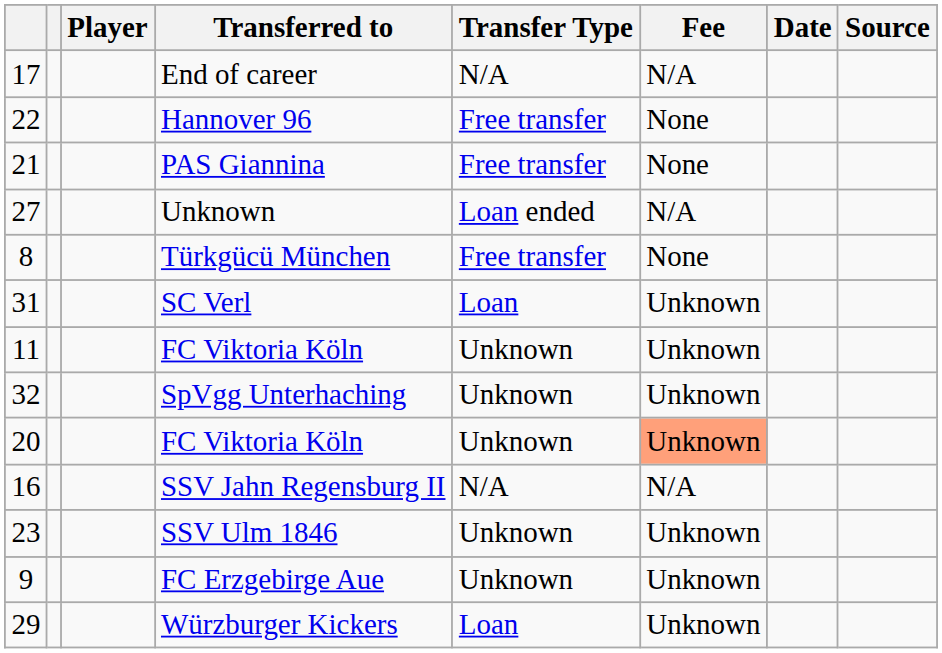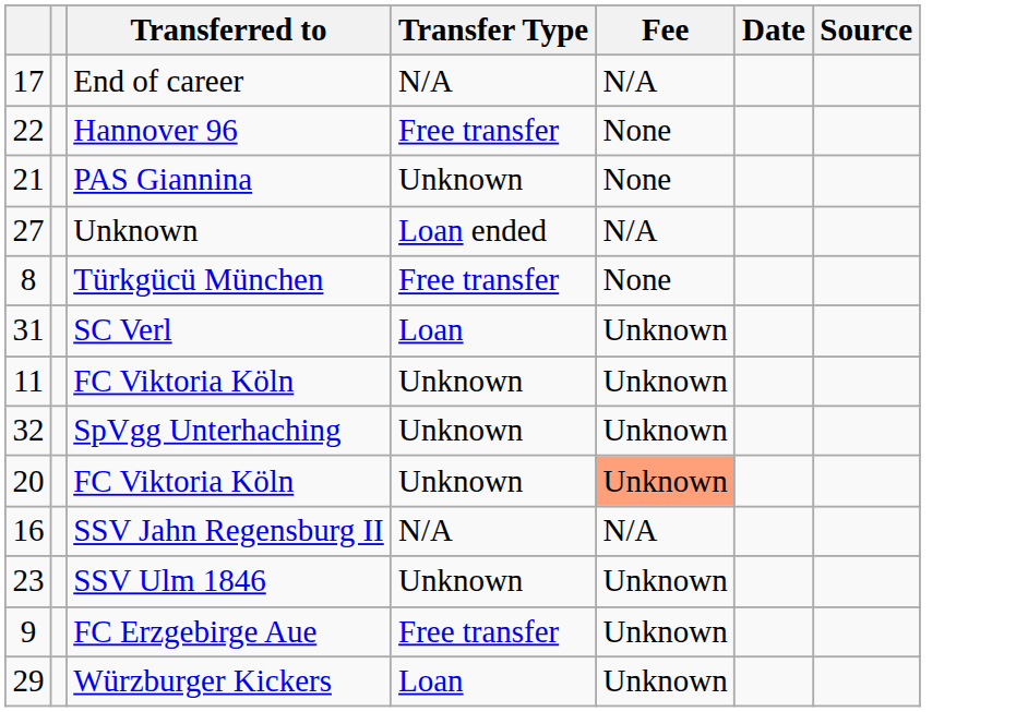- column: Player
PAS Giannina | Transfer Type: Free transfer -> Unknown
FC Erzgebirge Aue | Transfer Type: Unknown -> Free transfer
